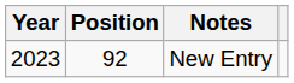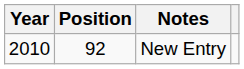New Entry | Year: 2023 -> 2010
